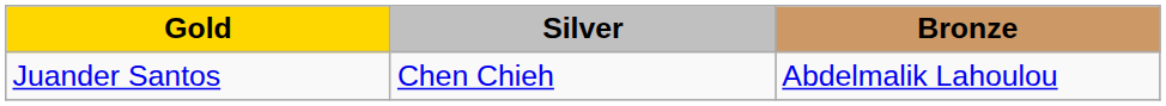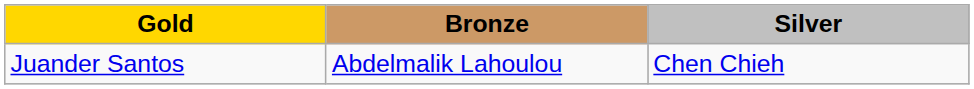columns swapped: Silver <-> Bronze
